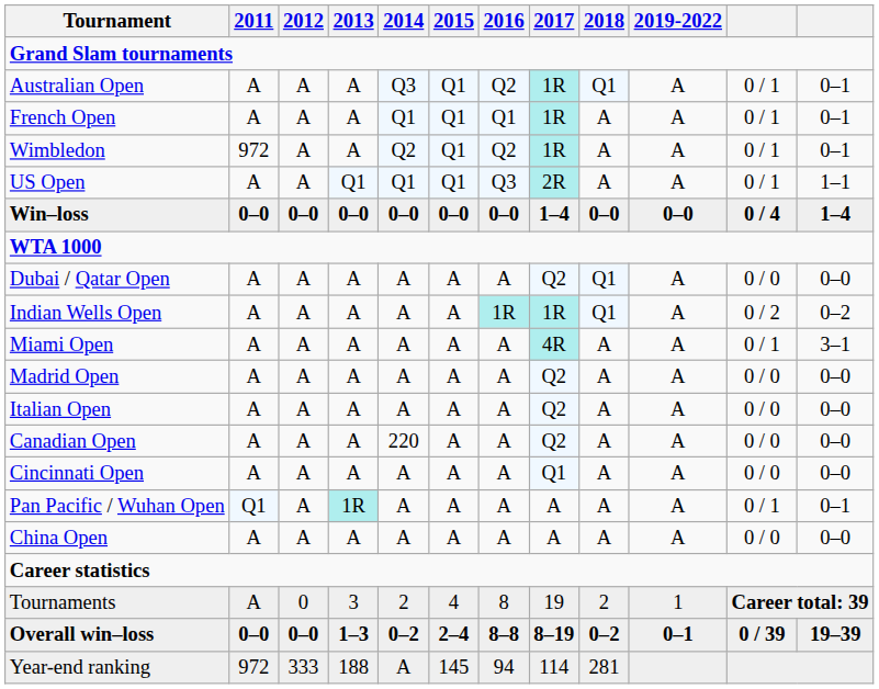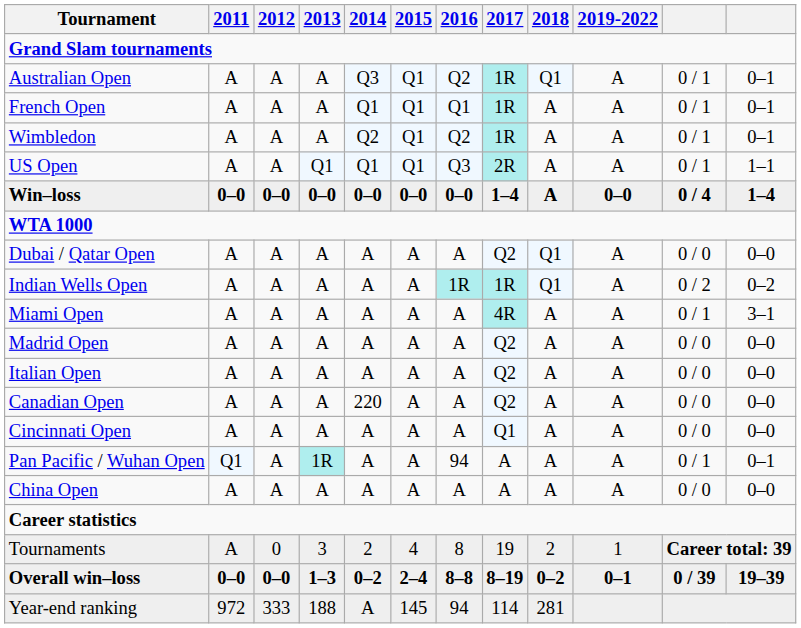Wimbledon | 2011: 972 -> A
Win–loss | 2018: 0–0 -> A
Pan Pacific / Wuhan Open | 2016: A -> 94
